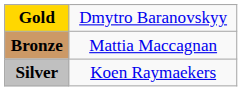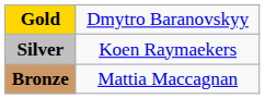rows swapped: Silver <-> Bronze
